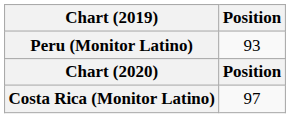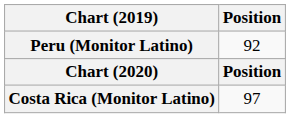Peru (Monitor Latino) | Position: 93 -> 92
